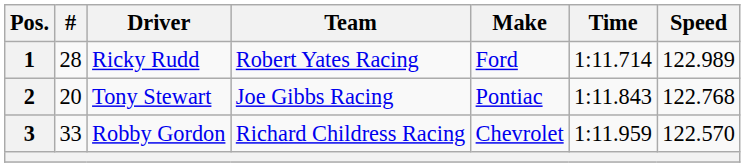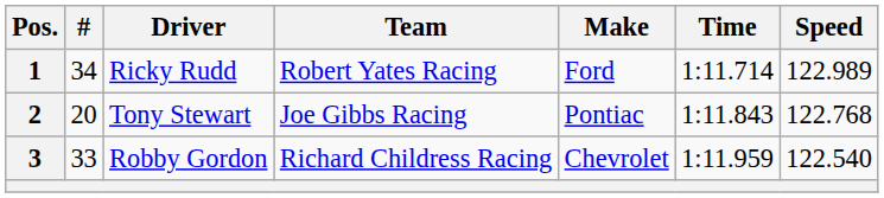1 | #: 28 -> 34
3 | Speed: 122.570 -> 122.540
